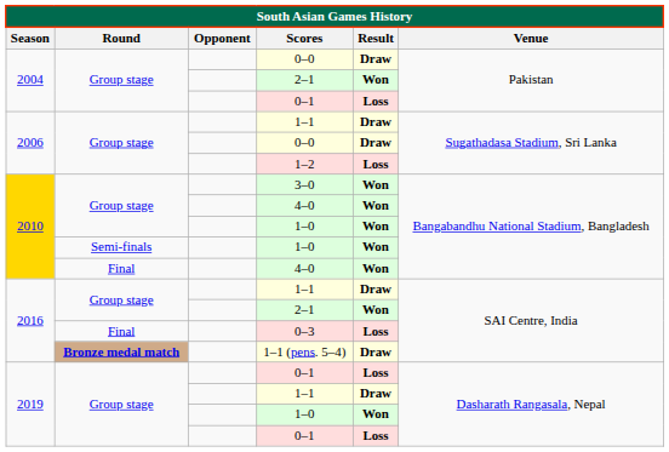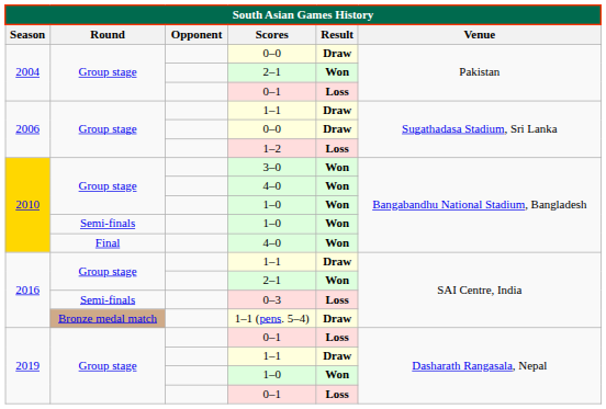0–3 | Round: Final -> Semi-finals
1–1 (pens. 5–4) | Round: bold -> normal
